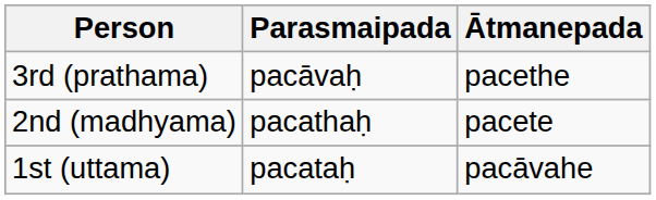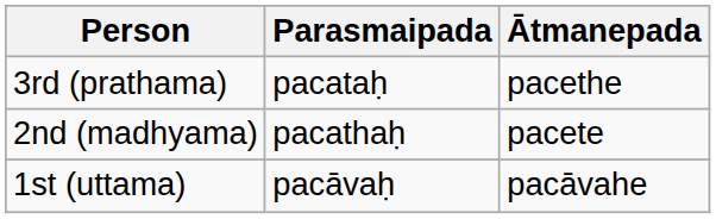3rd (prathama) | Parasmaipada: pacāvaḥ -> pacataḥ
1st (uttama) | Parasmaipada: pacataḥ -> pacāvaḥ
